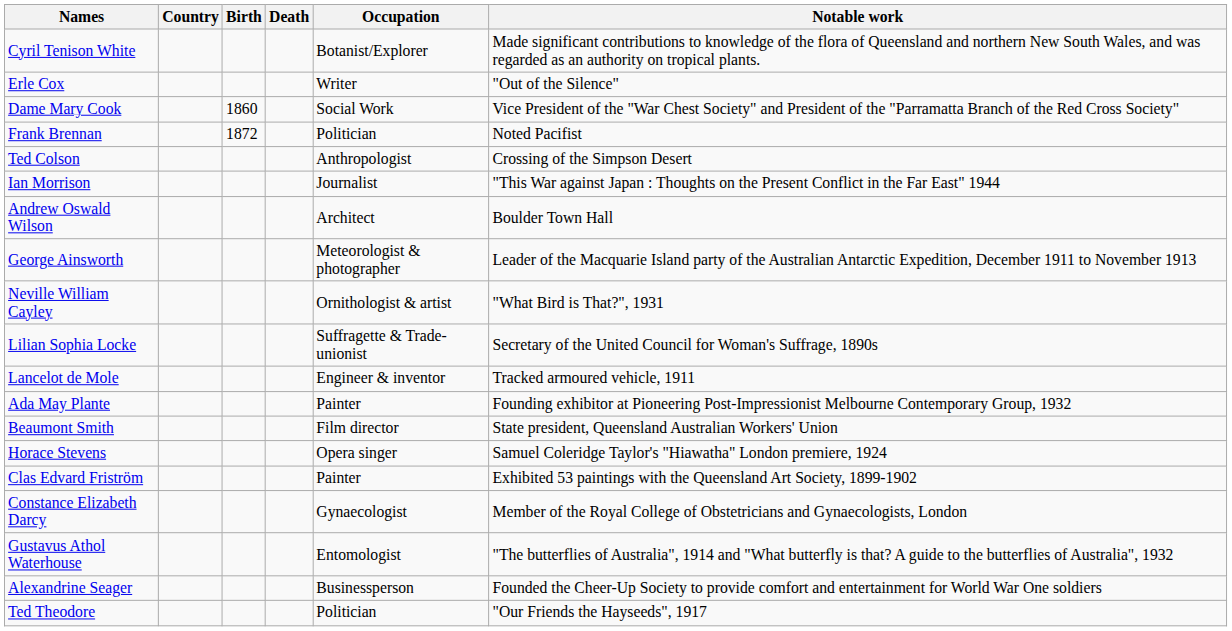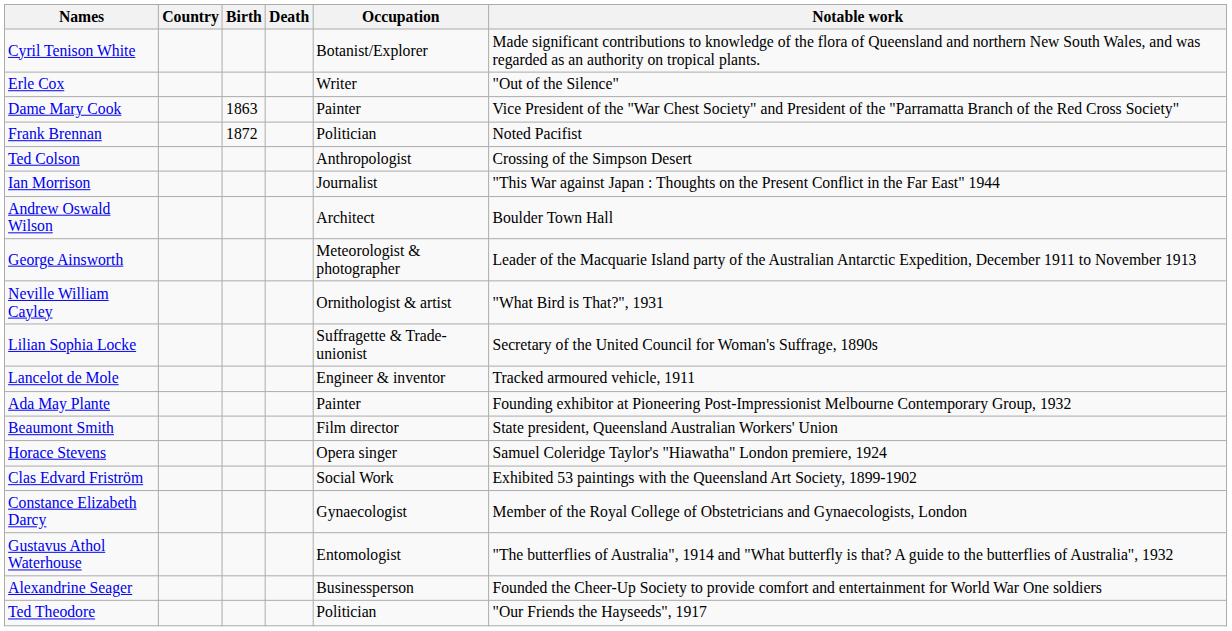Dame Mary Cook | Birth: 1860 -> 1863
Dame Mary Cook | Occupation: Social Work -> Painter
Clas Edvard Friström | Occupation: Painter -> Social Work
